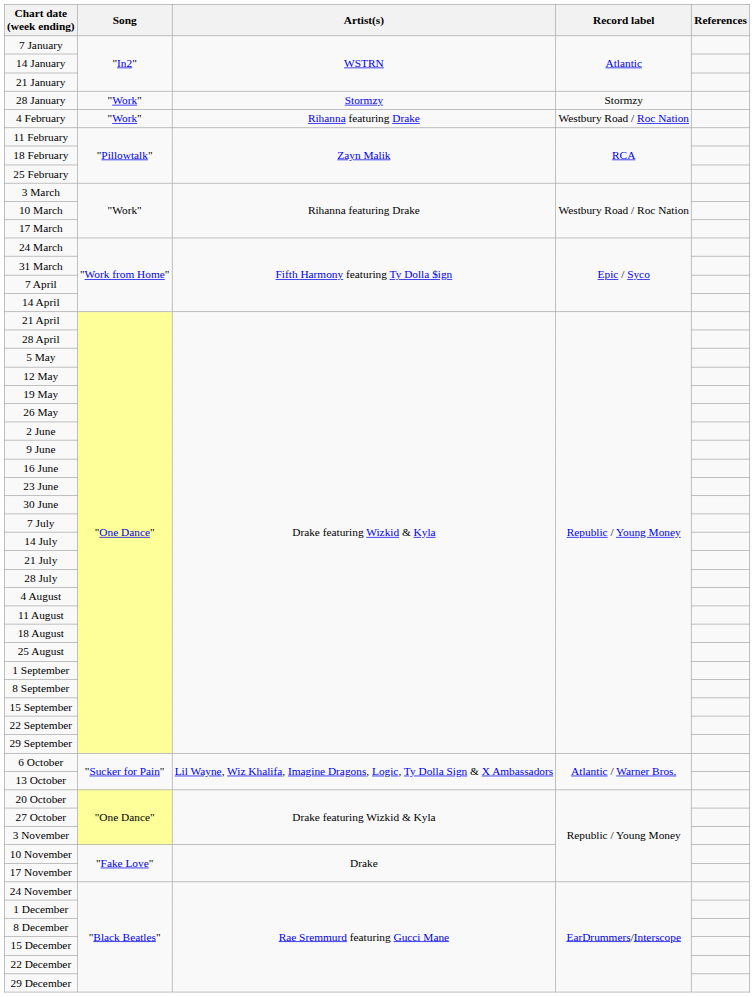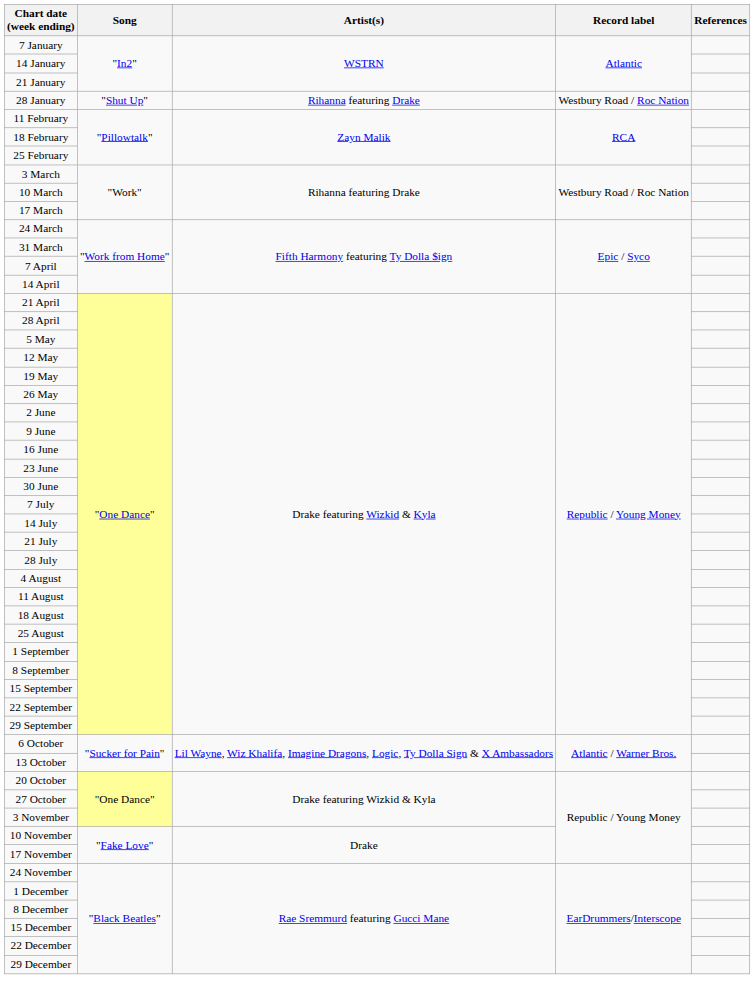28 January | Song: "Work" -> "Shut Up"
28 January | Artist(s): Stormzy -> Rihanna featuring Drake
28 January | Record label: Stormzy -> Westbury Road / Roc Nation
- row: 4 February | "Work" | Rihanna featuring Drake | Westbury Road / Roc Nation
